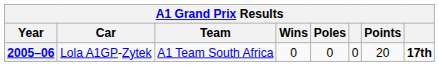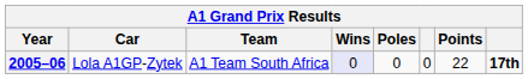2005–06 | Wins: no background -> lavender background
2005–06 | Points: 20 -> 22
